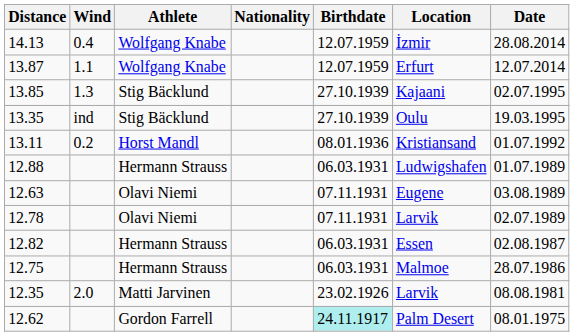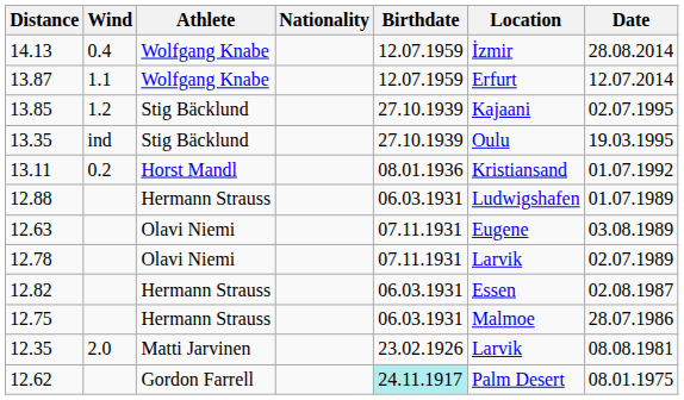13.85 | Wind: 1.3 -> 1.2
